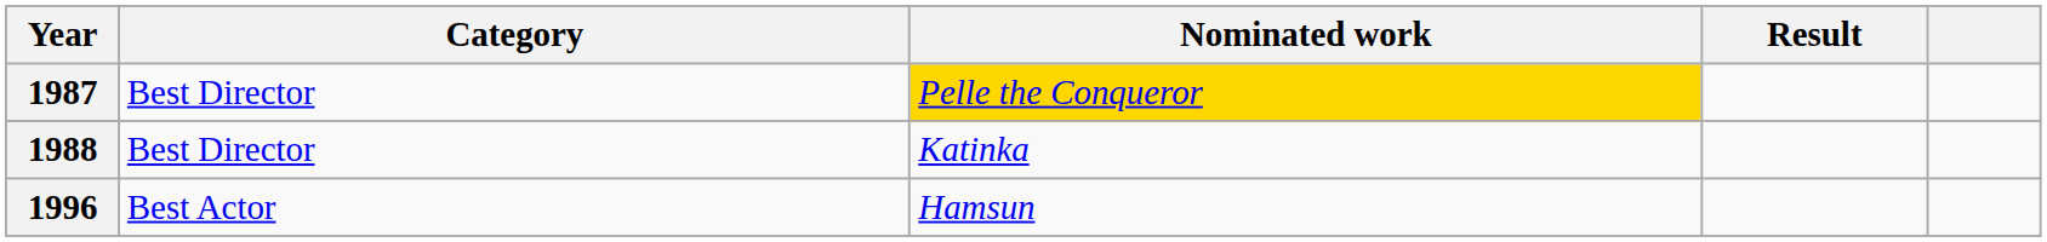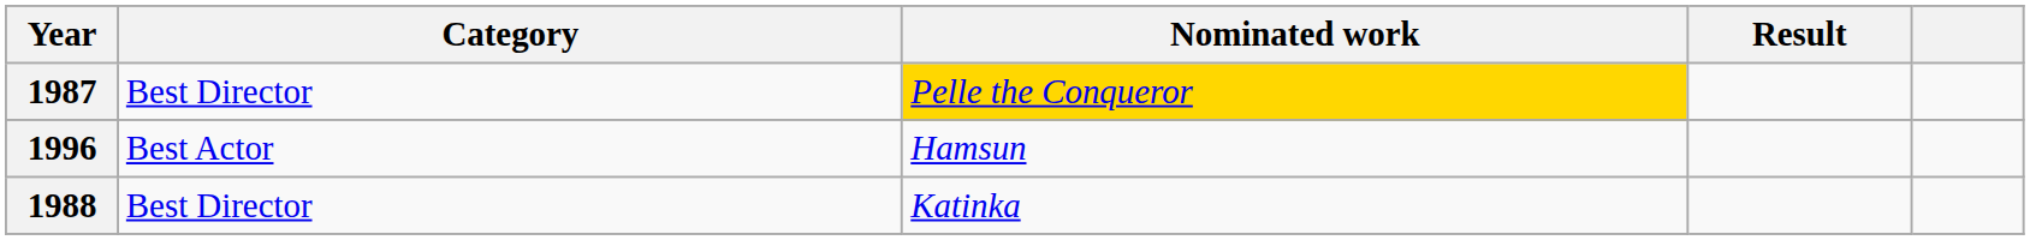rows swapped: 1988 <-> 1996
